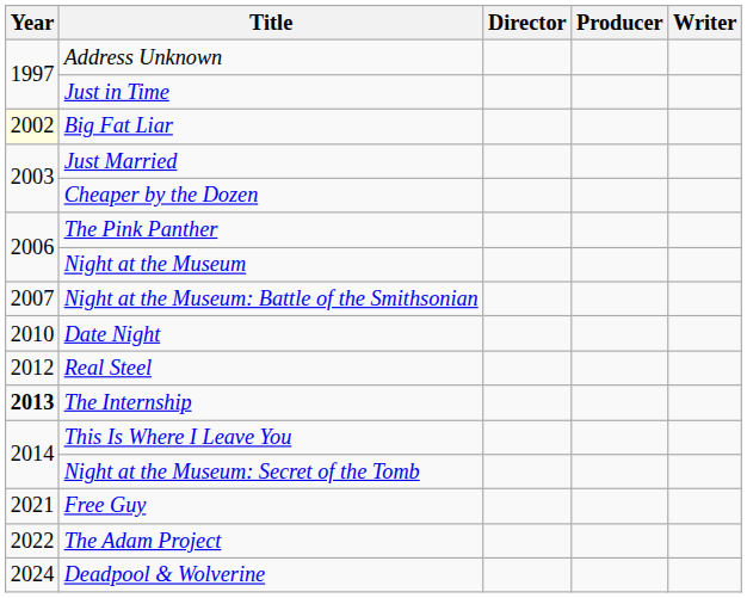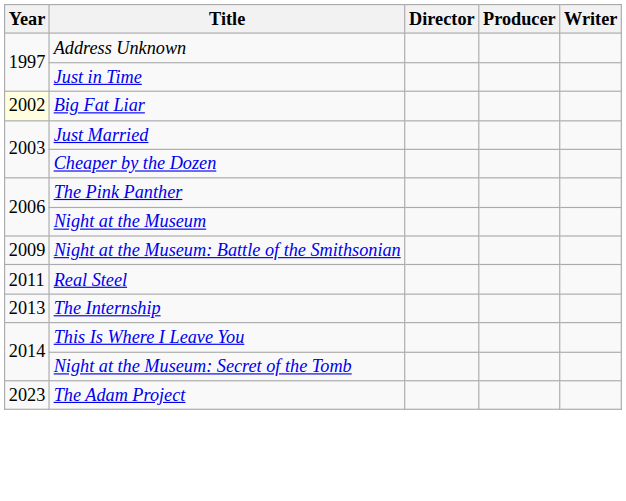Night at the Museum: Battle of the Smithsonian | Year: 2007 -> 2009
- row: 2010 | Date Night
Real Steel | Year: 2012 -> 2011
The Internship | Year: bold -> normal
- row: 2021 | Free Guy
The Adam Project | Year: 2022 -> 2023
- row: 2024 | Deadpool & Wolverine
